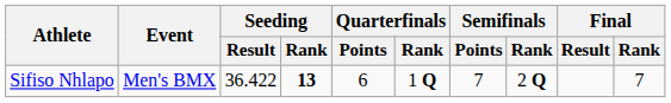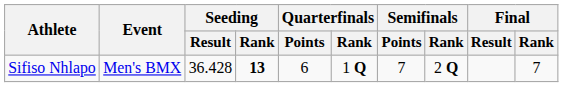Sifiso Nhlapo | Seeding / Result: 36.422 -> 36.428
